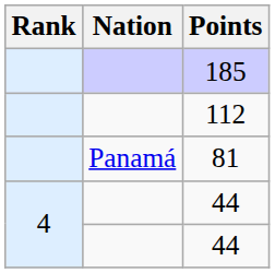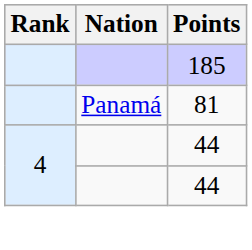- row: 112
